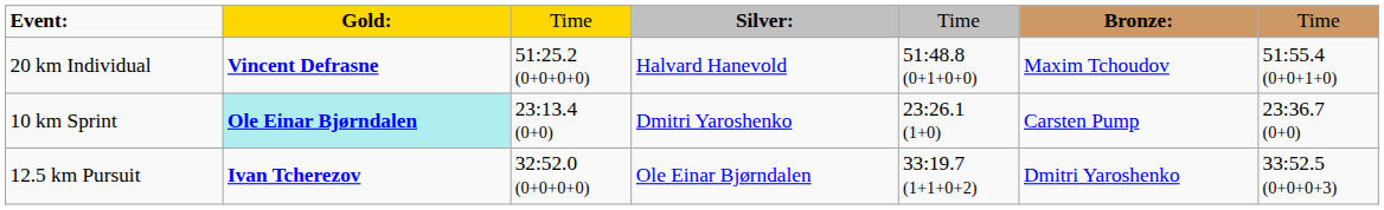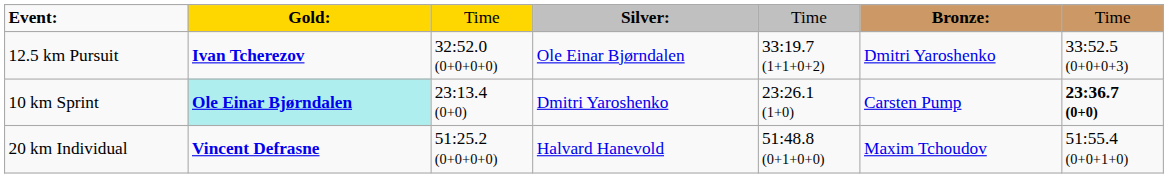rows swapped: 20 km Individual <-> 12.5 km Pursuit
10 km Sprint | column 7: normal -> bold
